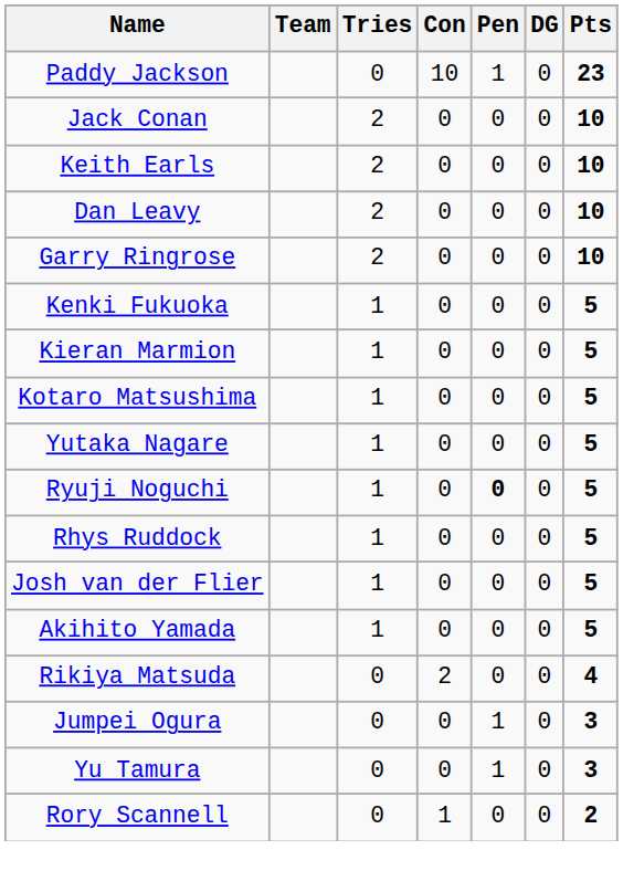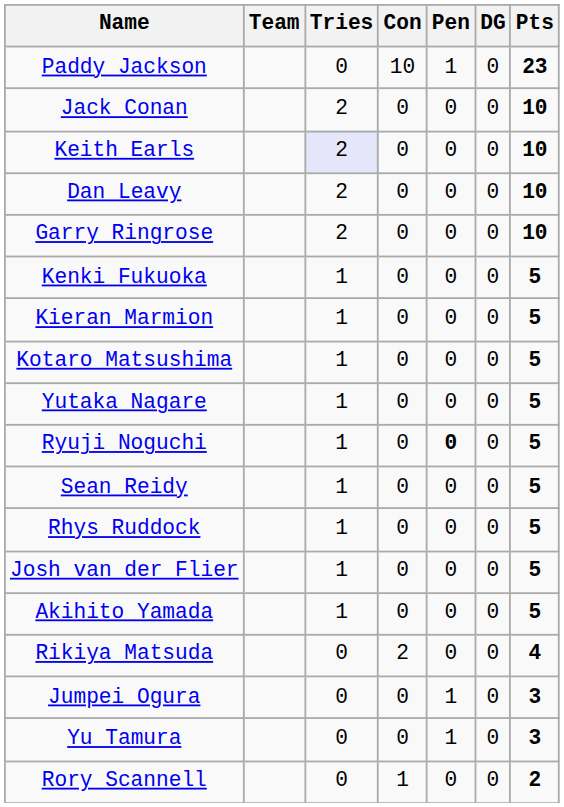Keith Earls | Tries: no background -> lavender background
+ row: Sean Reidy | 1 | 0 | 0 | 0 | 5
